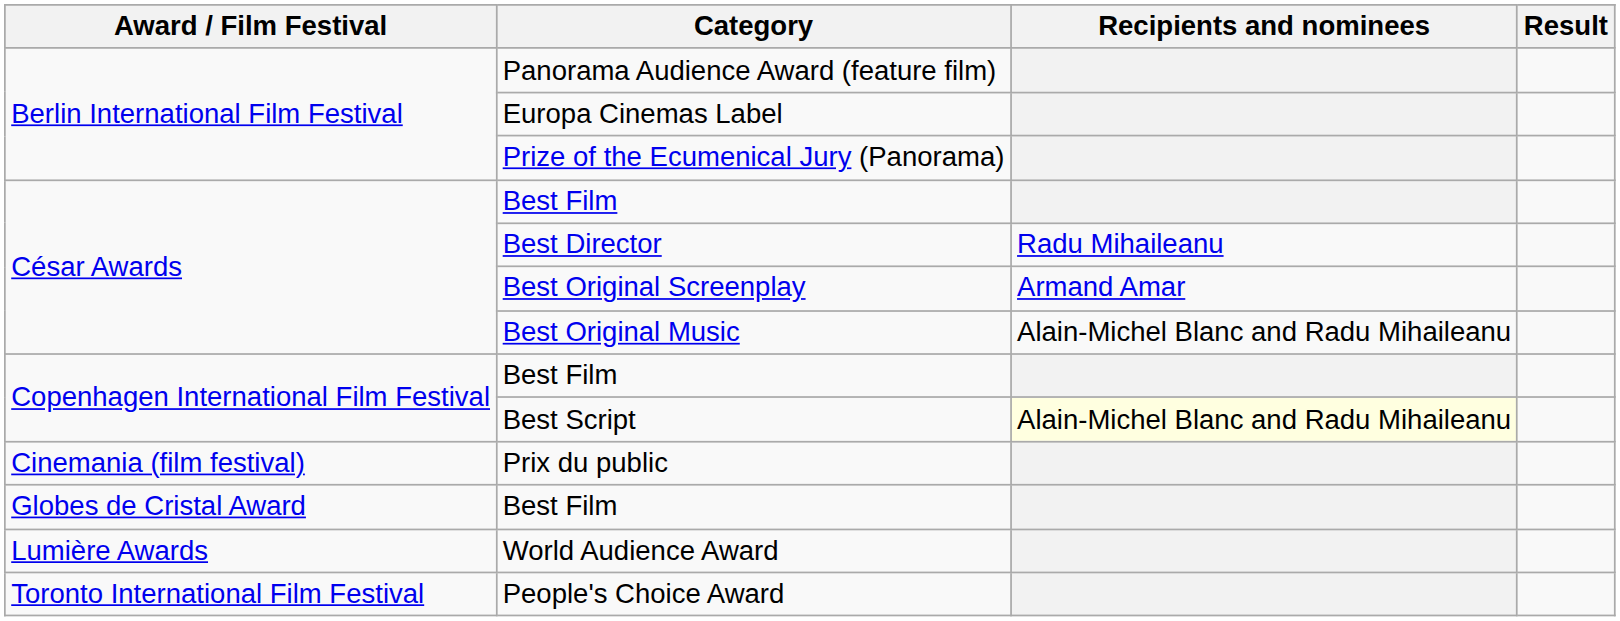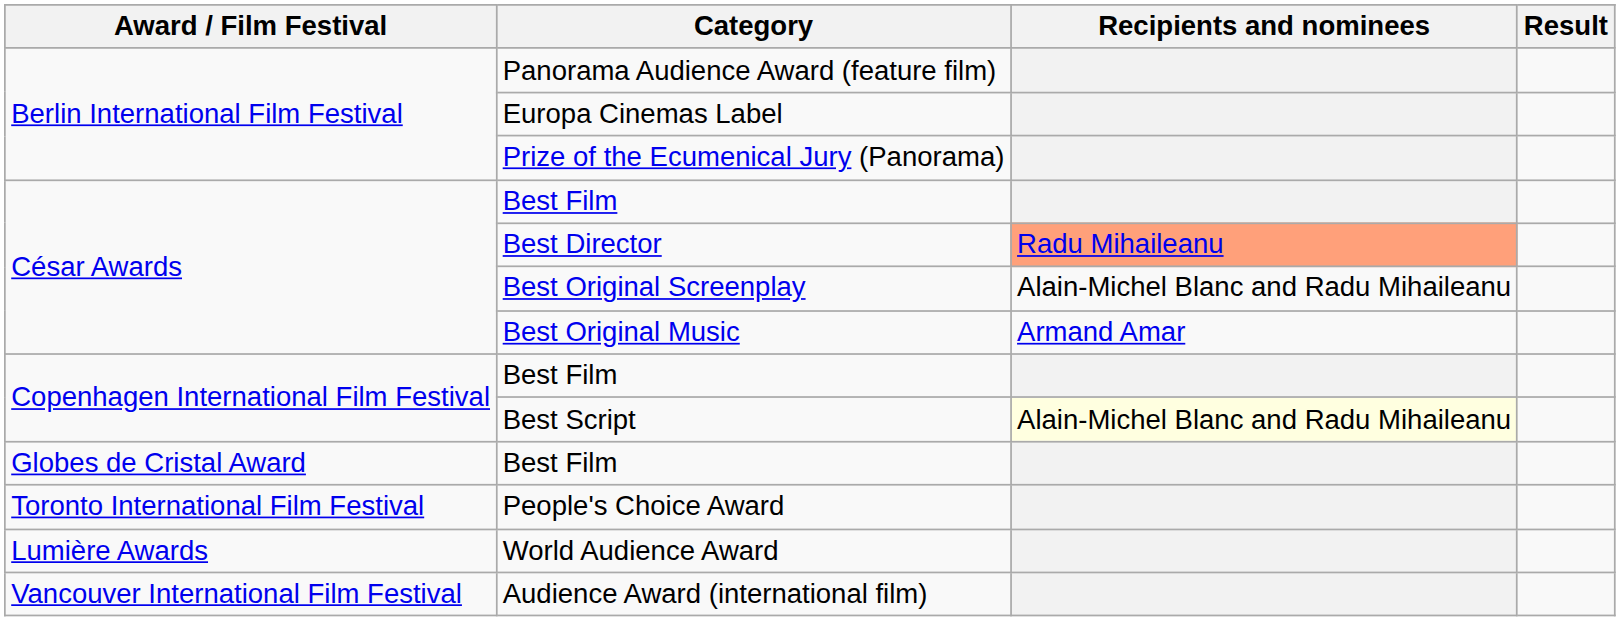Best Director | Recipients and nominees: no background -> lightsalmon background
Best Original Screenplay | Recipients and nominees: Armand Amar -> Alain-Michel Blanc and Radu Mihaileanu
Best Original Music | Recipients and nominees: Alain-Michel Blanc and Radu Mihaileanu -> Armand Amar
- row: Cinemania (film festival) | Prix du public
rows swapped: World Audience Award <-> People's Choice Award
+ row: Vancouver International Film Festival | Audience Award (international film)
